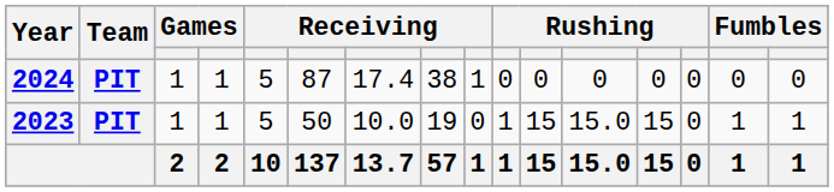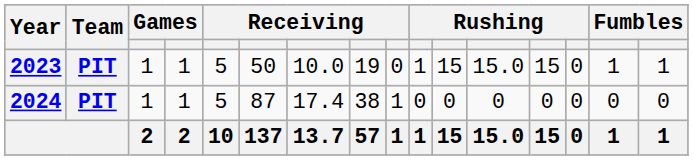rows swapped: 2023 <-> 2024
